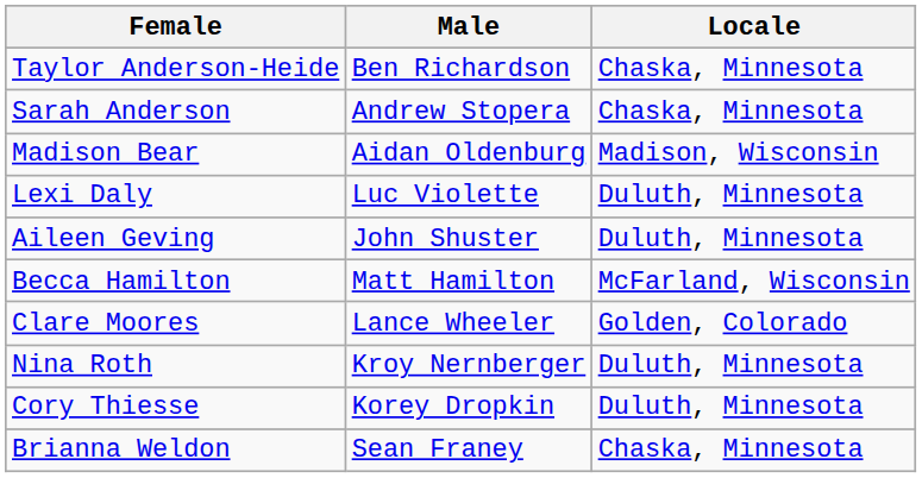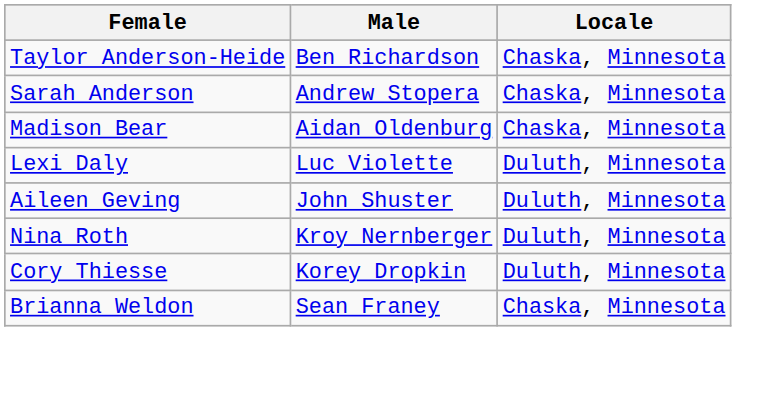Madison Bear | Locale: Madison, Wisconsin -> Chaska, Minnesota
- row: Becca Hamilton | Matt Hamilton | McFarland, Wisconsin
- row: Clare Moores | Lance Wheeler | Golden, Colorado
